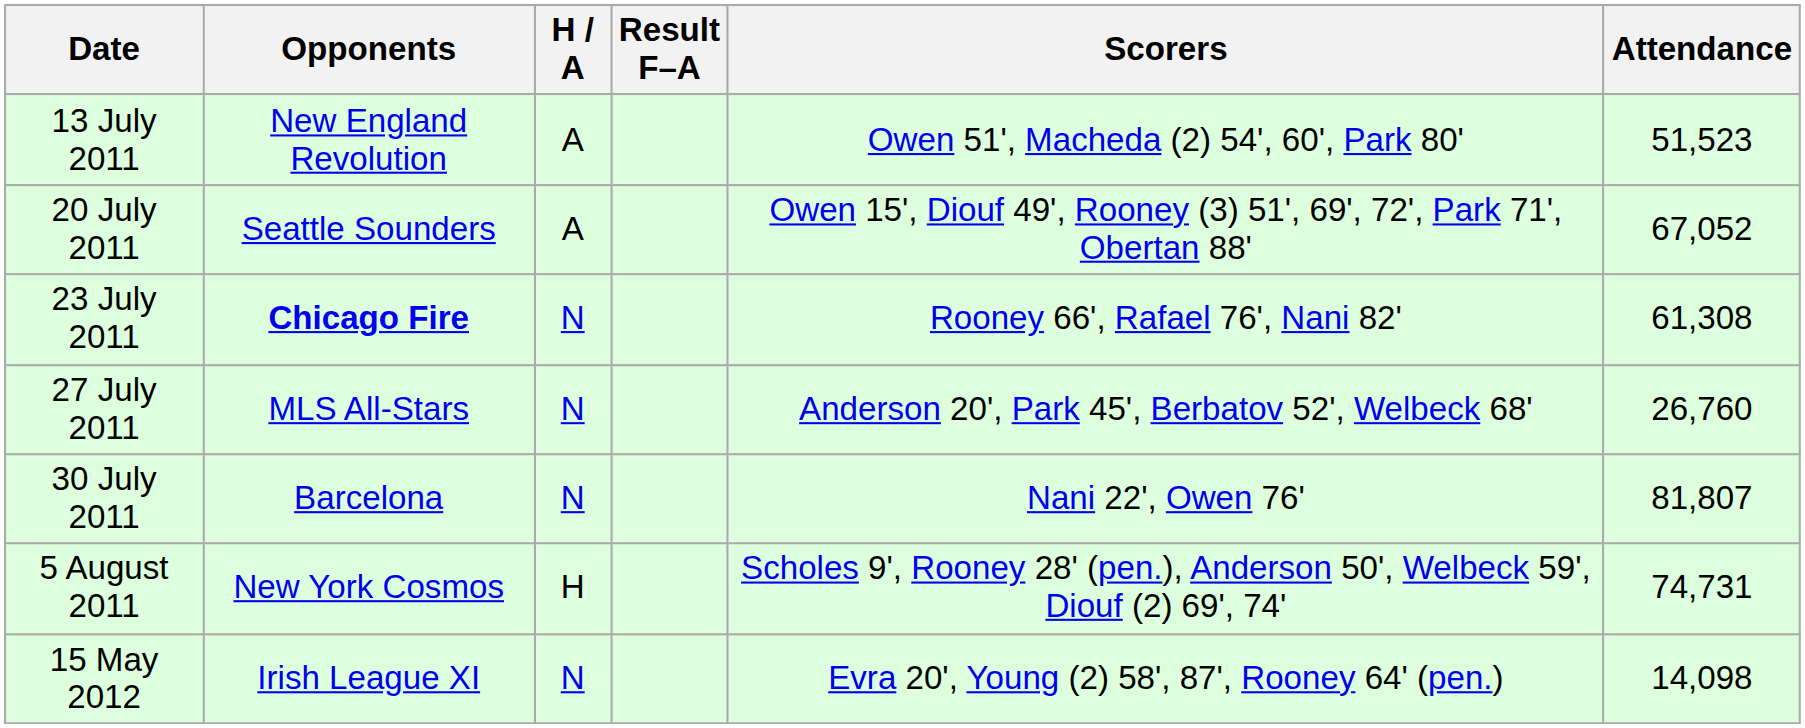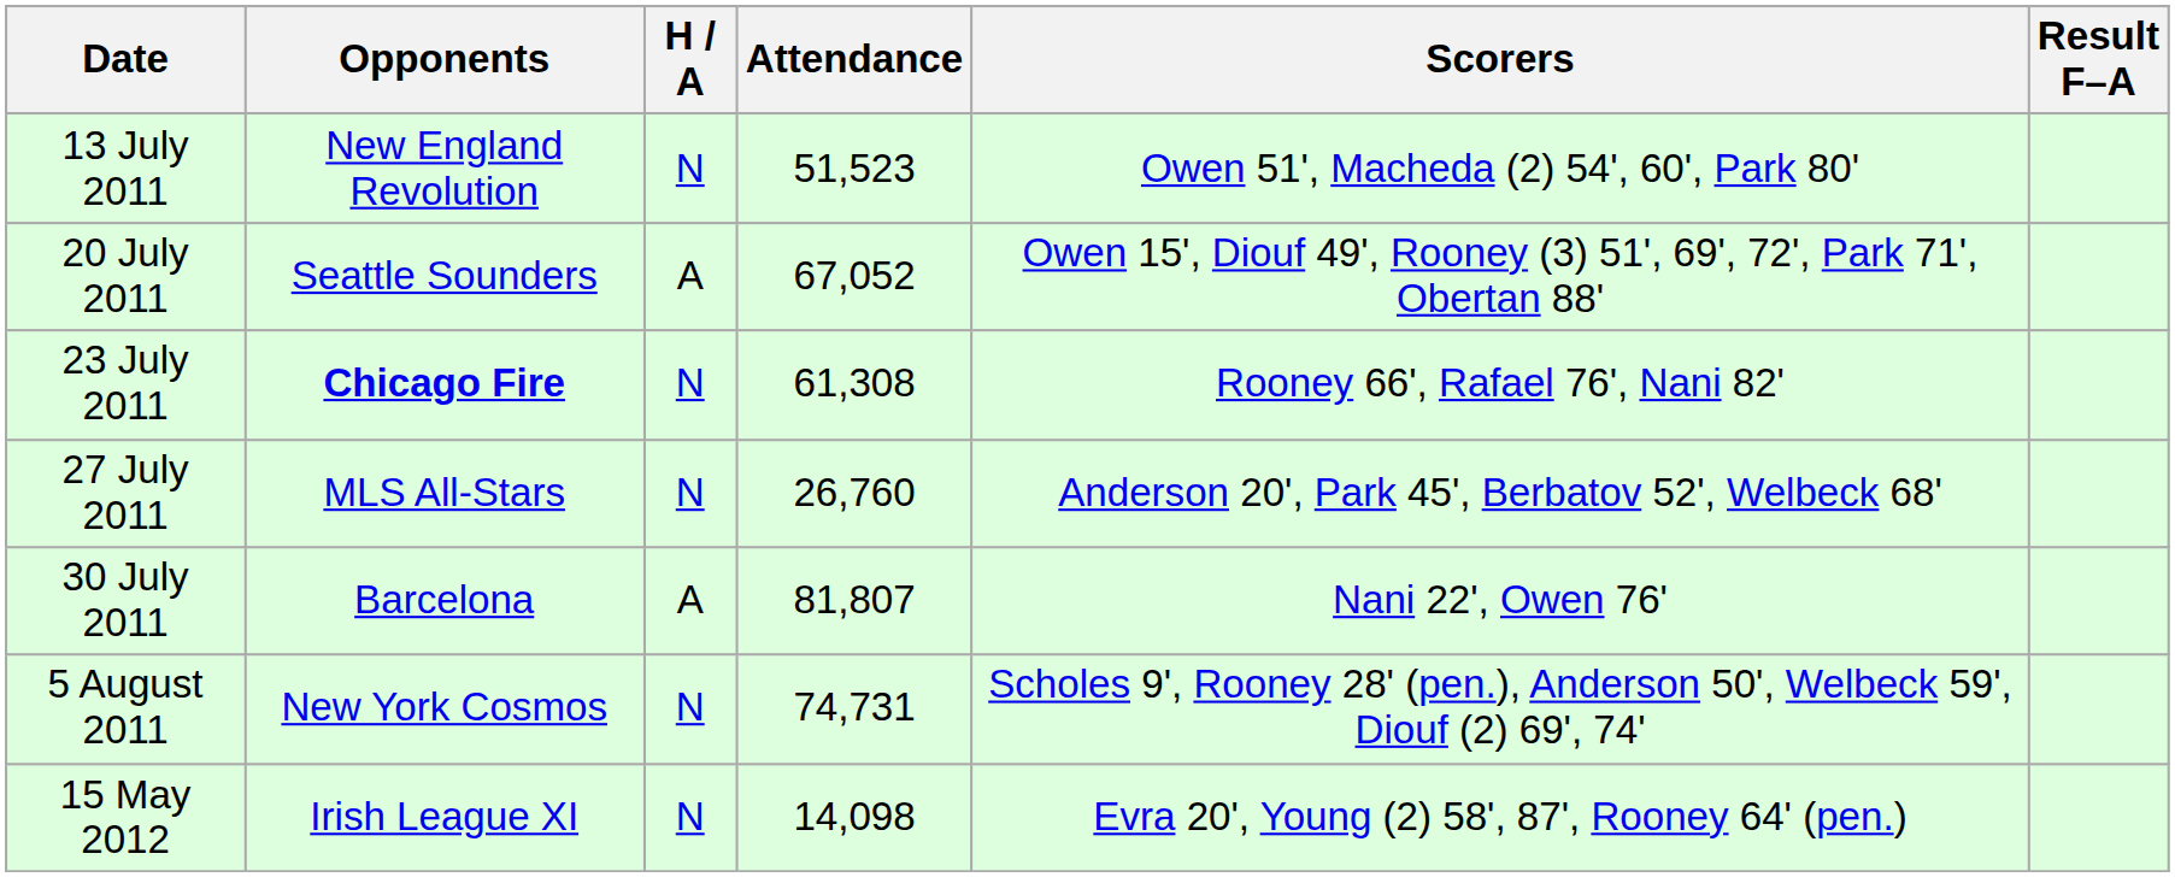columns swapped: Result F–A <-> Attendance
13 July 2011 | H / A: A -> N
30 July 2011 | H / A: N -> A
5 August 2011 | H / A: H -> N
